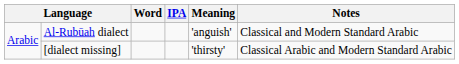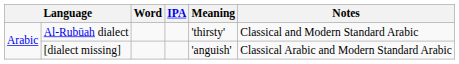Al-Rubūah dialect | Meaning: 'anguish' -> 'thirsty'
[dialect missing] | Meaning: 'thirsty' -> 'anguish'
